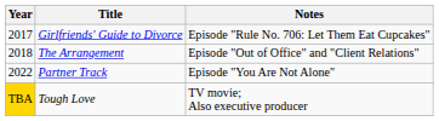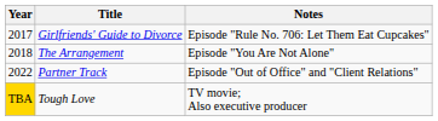The Arrangement | Notes: Episode "Out of Office" and "Client Relations" -> Episode "You Are Not Alone"
Partner Track | Notes: Episode "You Are Not Alone" -> Episode "Out of Office" and "Client Relations"
